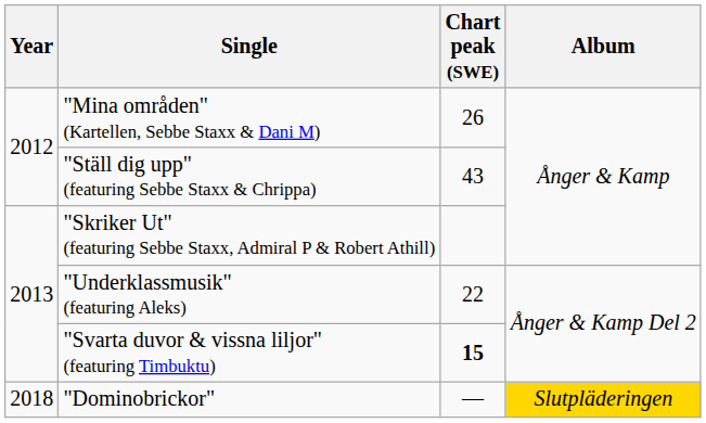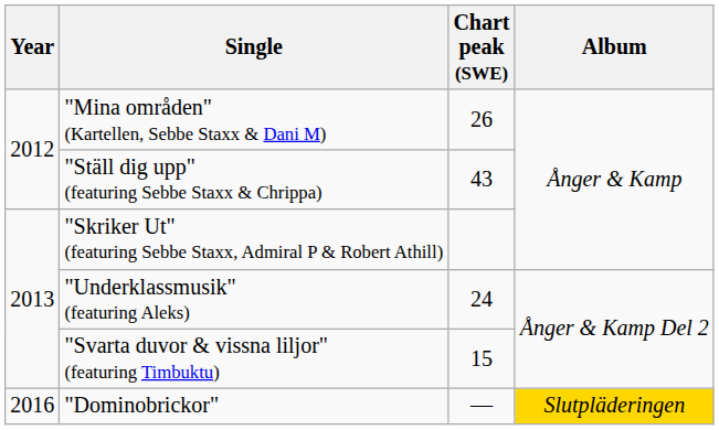"Underklassmusik" (featuring Aleks) | Chart peak (SWE): 22 -> 24
"Svarta duvor & vissna liljor" (featuring Timbuktu) | Chart peak (SWE): bold -> normal
"Dominobrickor" | Year: 2018 -> 2016
